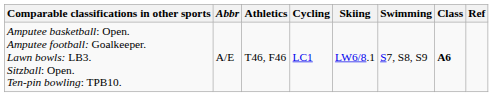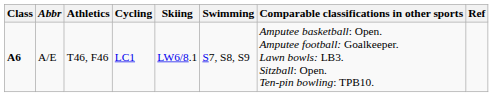columns swapped: Class <-> Comparable classifications in other sports
